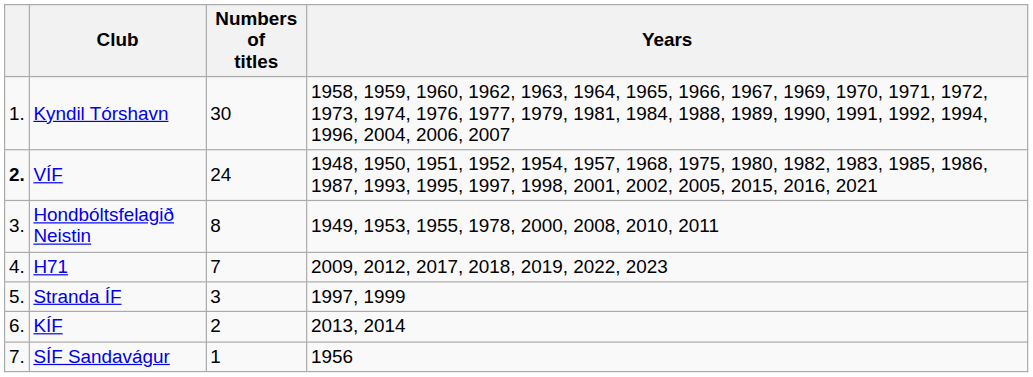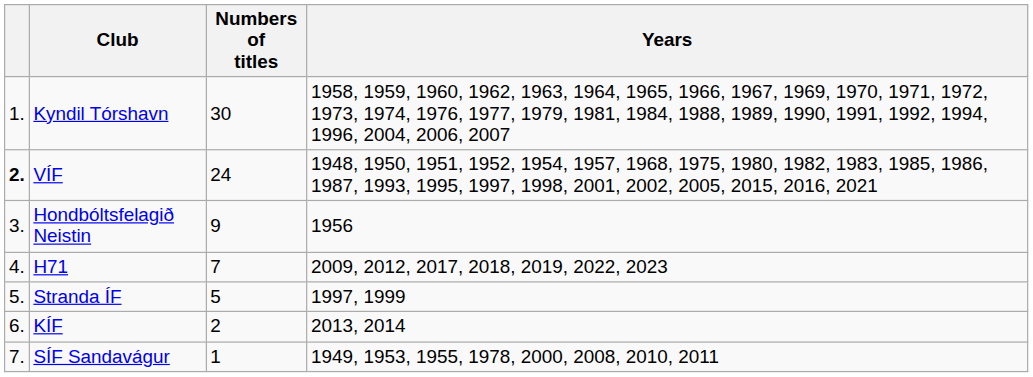Hondbóltsfelagið Neistin | Numbers of titles: 8 -> 9
Hondbóltsfelagið Neistin | Years: 1949, 1953, 1955, 1978, 2000, 2008, 2010, 2011 -> 1956
Stranda ÍF | Numbers of titles: 3 -> 5
SÍF Sandavágur | Years: 1956 -> 1949, 1953, 1955, 1978, 2000, 2008, 2010, 2011
